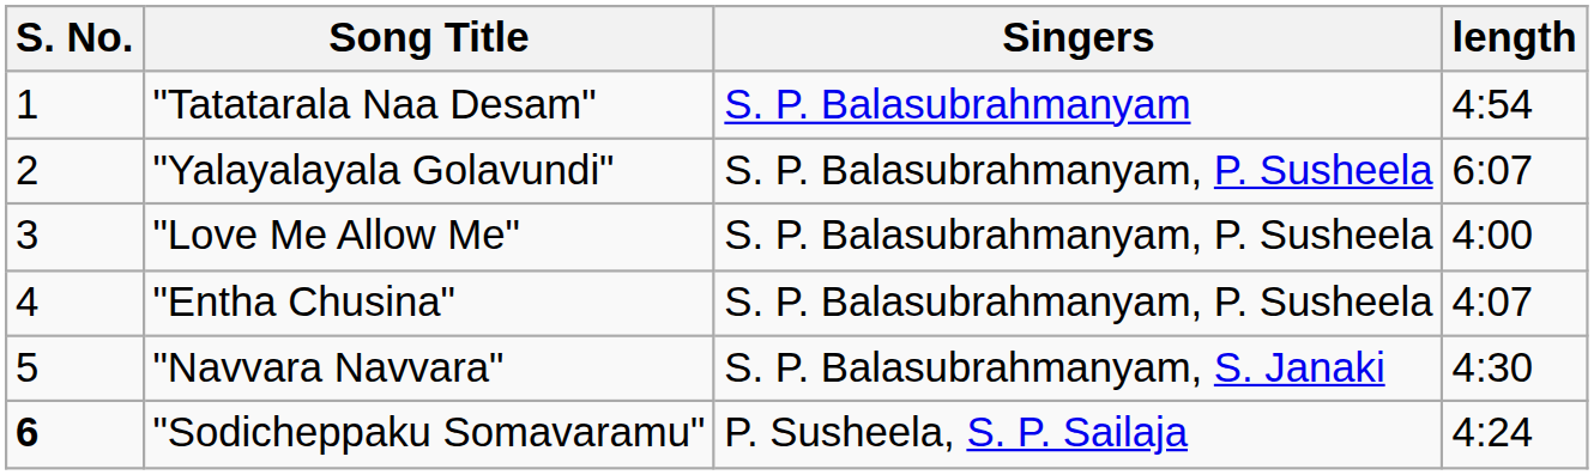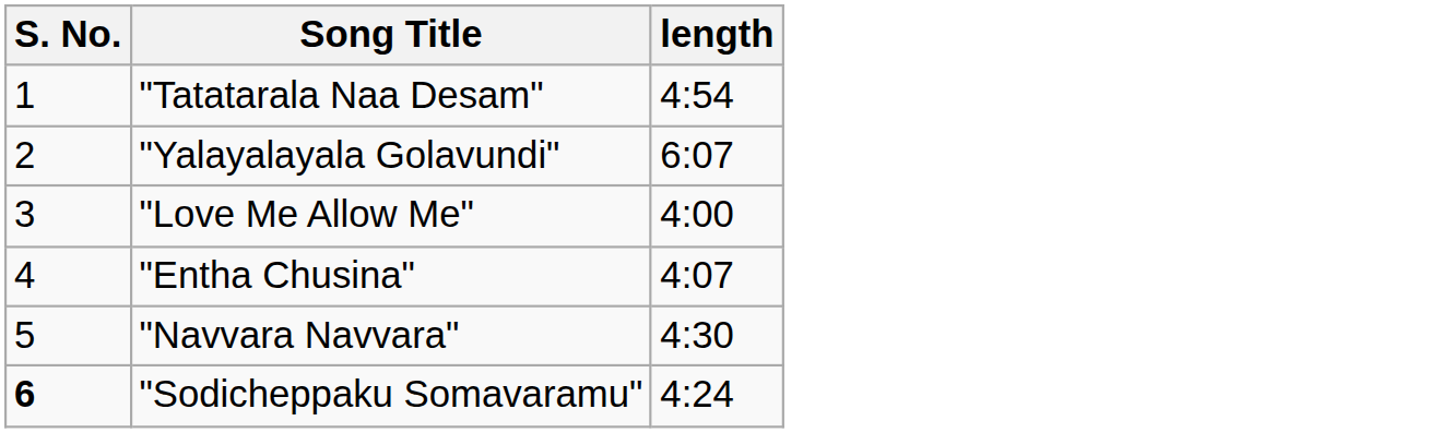- column: Singers | S. P. Balasubrahmanyam | S. P. Balasubrahmanyam, P. Susheela | S. P. Balasubrahmanyam, P. Susheela | S. P. Balasubrahmanyam, P. Susheela | S. P. Balasubrahmanyam, S. Janaki | P. Susheela, S. P. Sailaja
